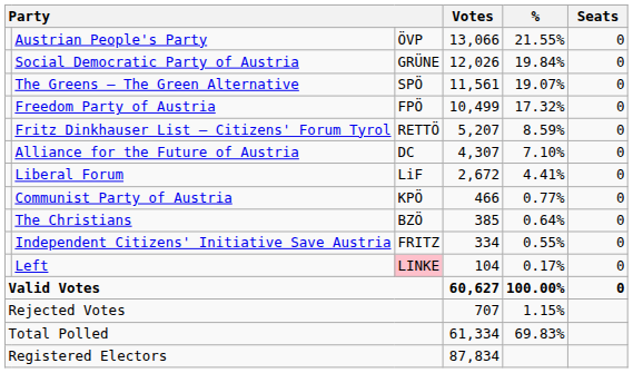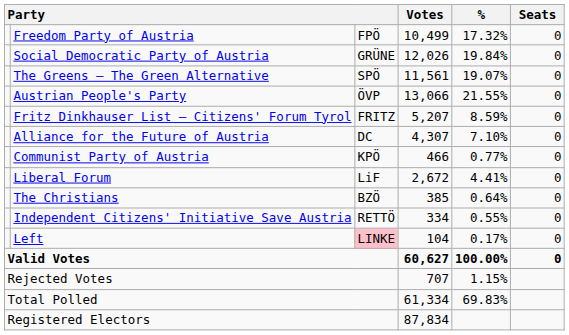rows swapped: Austrian People's Party <-> Freedom Party of Austria
Fritz Dinkhauser List – Citizens' Forum Tyrol | column 3: RETTÖ -> FRITZ
rows swapped: Liberal Forum <-> Communist Party of Austria
Independent Citizens' Initiative Save Austria | column 3: FRITZ -> RETTÖ
